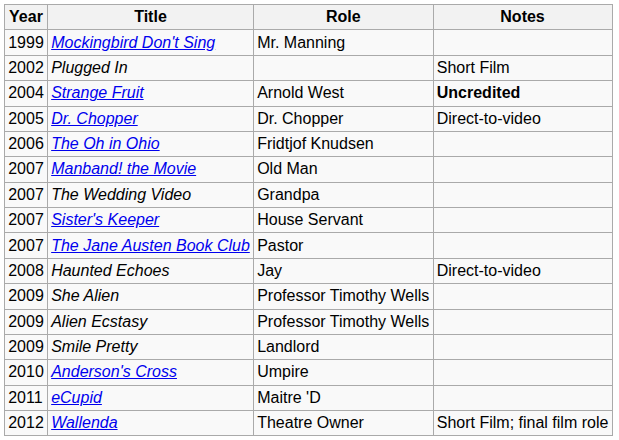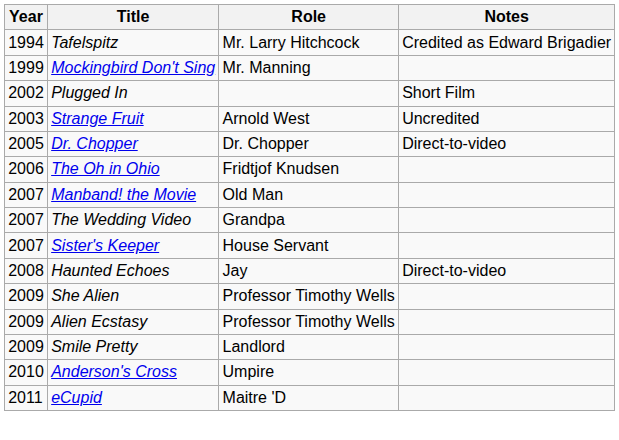+ row: 1994 | Tafelspitz | Mr. Larry Hitchcock | Credited as Edward Brigadier
Strange Fruit | Year: 2004 -> 2003
Strange Fruit | Notes: bold -> normal
- row: 2007 | The Jane Austen Book Club | Pastor
- row: 2012 | Wallenda | Theatre Owner | Short Film; final film role
